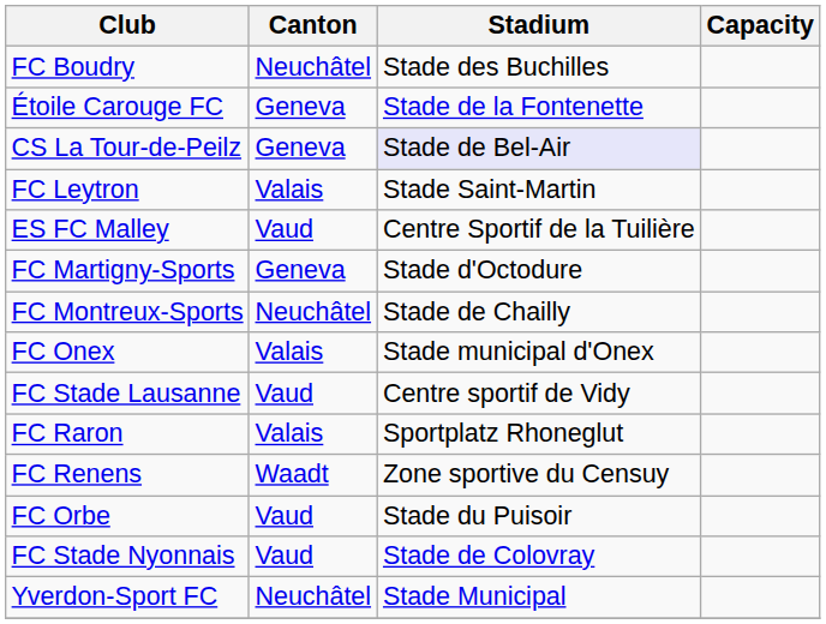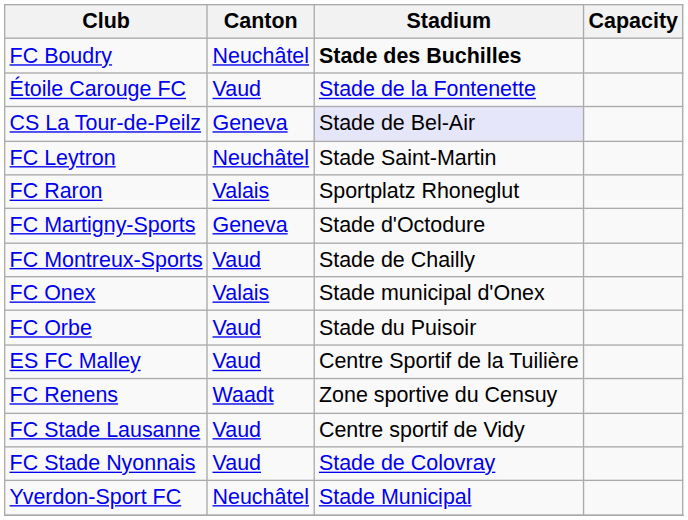FC Boudry | Stadium: normal -> bold
Étoile Carouge FC | Canton: Geneva -> Vaud
FC Leytron | Canton: Valais -> Neuchâtel
rows swapped: ES FC Malley <-> FC Raron
FC Montreux-Sports | Canton: Neuchâtel -> Vaud
rows swapped: FC Orbe <-> FC Stade Lausanne
